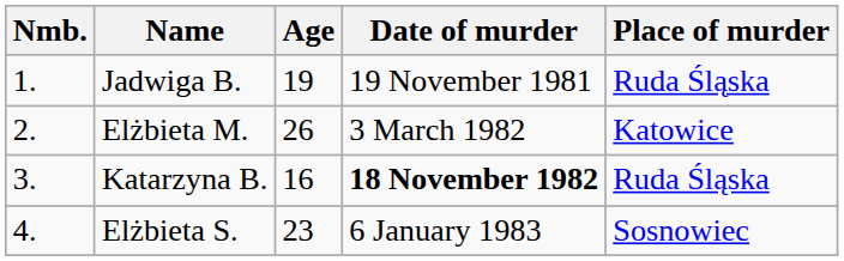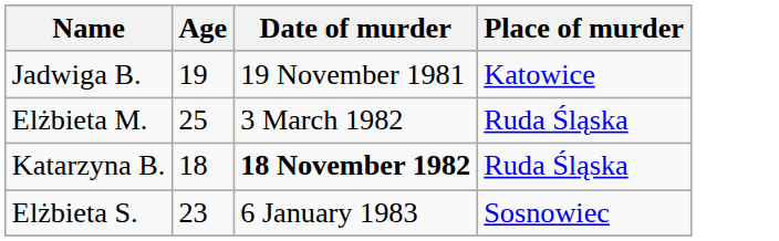- column: Nmb. | 1. | 2. | 3. | 4.
Jadwiga B. | Place of murder: Ruda Śląska -> Katowice
Elżbieta M. | Age: 26 -> 25
Elżbieta M. | Place of murder: Katowice -> Ruda Śląska
Katarzyna B. | Age: 16 -> 18
